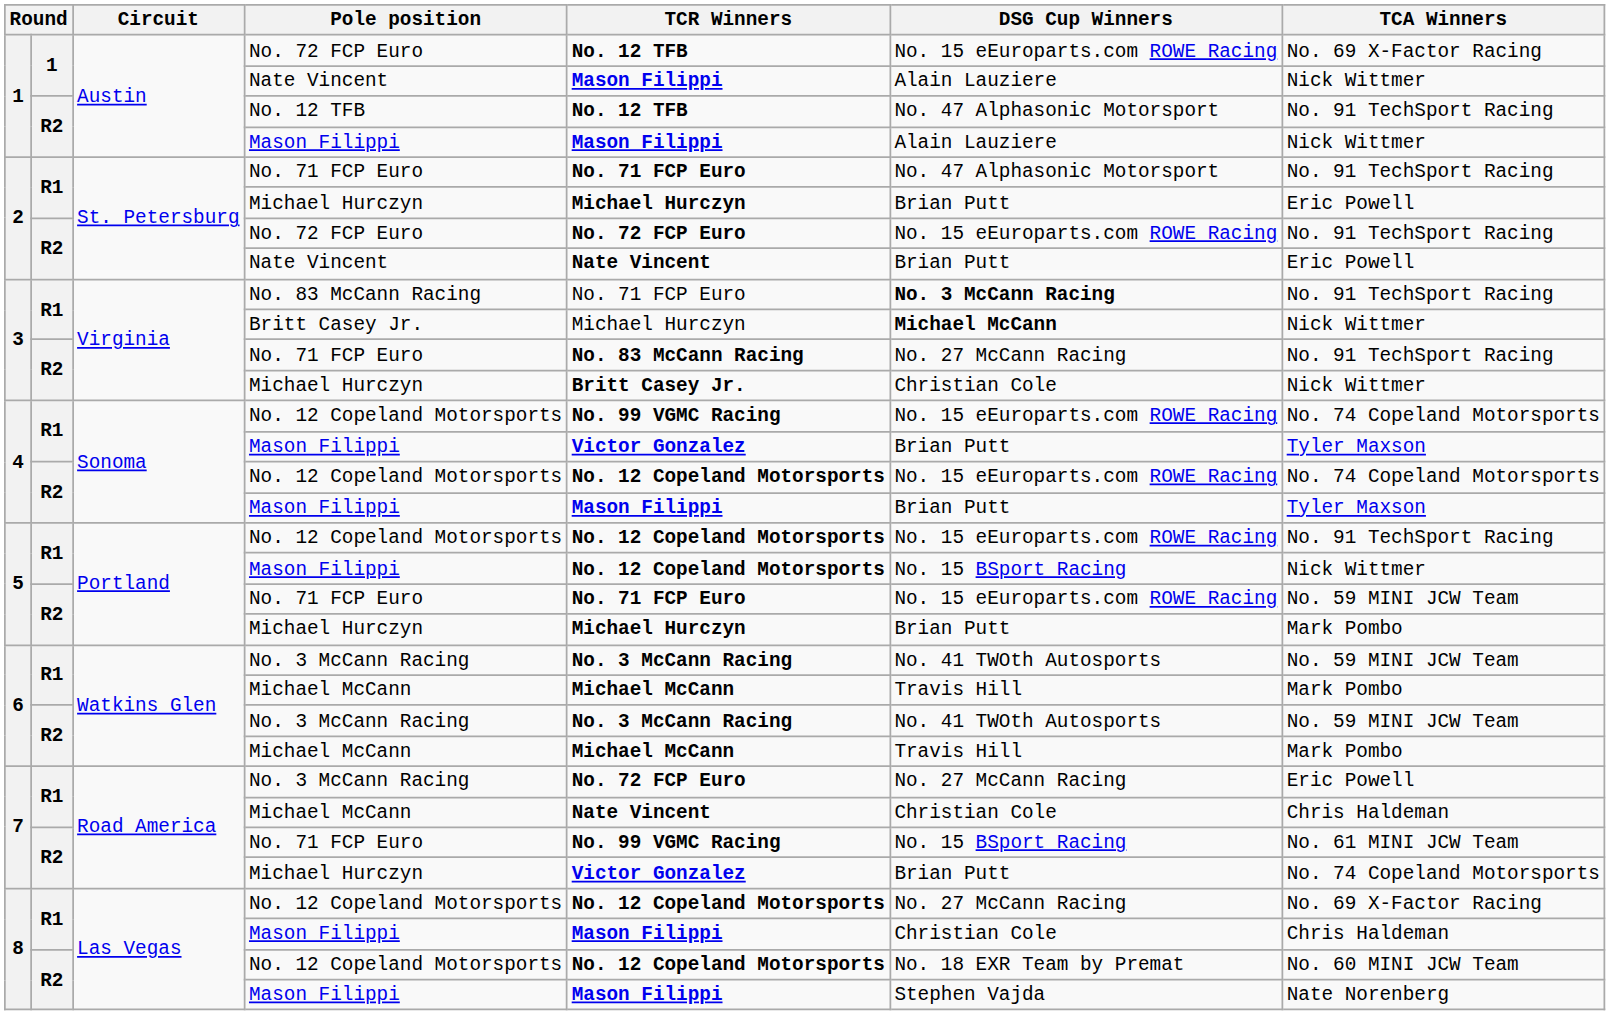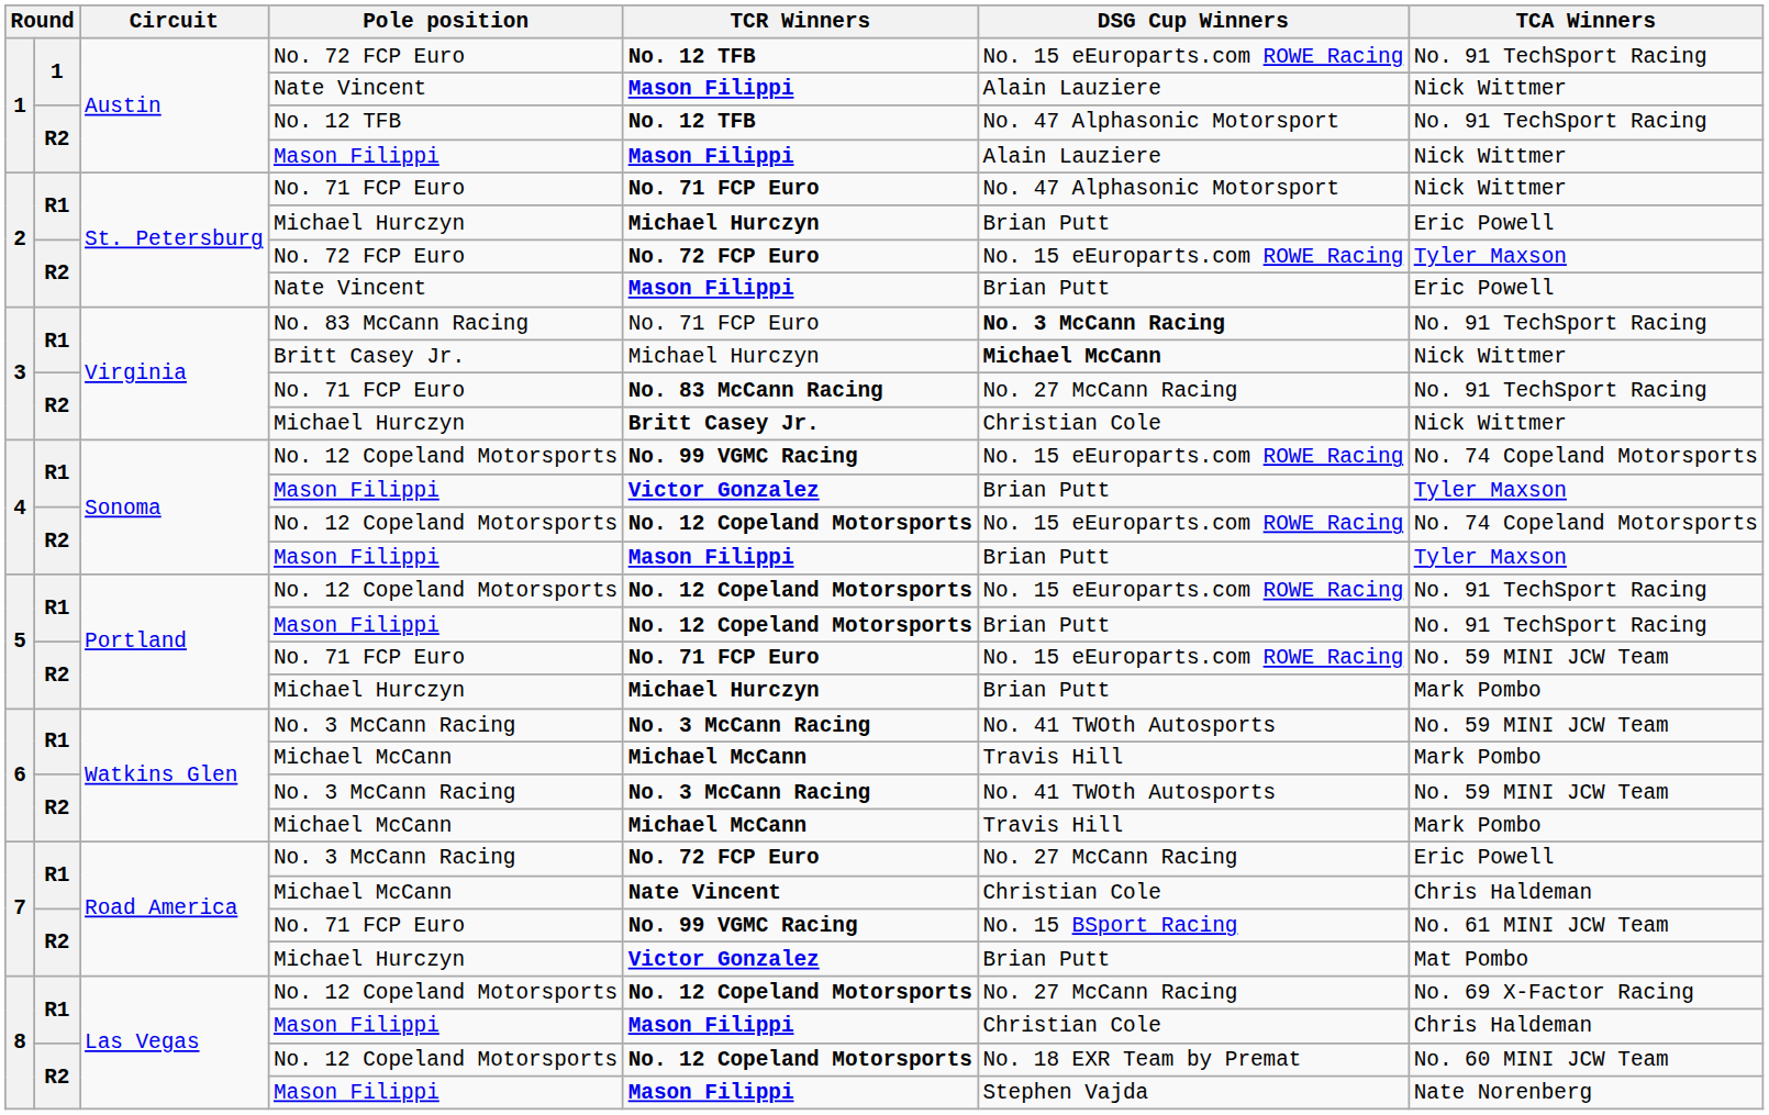1 / No. 72 FCP Euro | TCA Winners: No. 69 X-Factor Racing -> No. 91 TechSport Racing
2 / No. 71 FCP Euro | TCA Winners: No. 91 TechSport Racing -> Nick Wittmer
2 / No. 72 FCP Euro | TCA Winners: No. 91 TechSport Racing -> Tyler Maxson
2 / Nate Vincent | TCR Winners: Nate Vincent -> Mason Filippi
5 / Mason Filippi | DSG Cup Winners: No. 15 BSport Racing -> Brian Putt
5 / Mason Filippi | TCA Winners: Nick Wittmer -> No. 91 TechSport Racing
7 / Michael Hurczyn | TCA Winners: No. 74 Copeland Motorsports -> Mat Pombo
